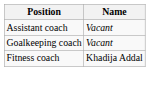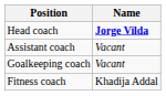+ row: Head coach | Jorge Vilda
